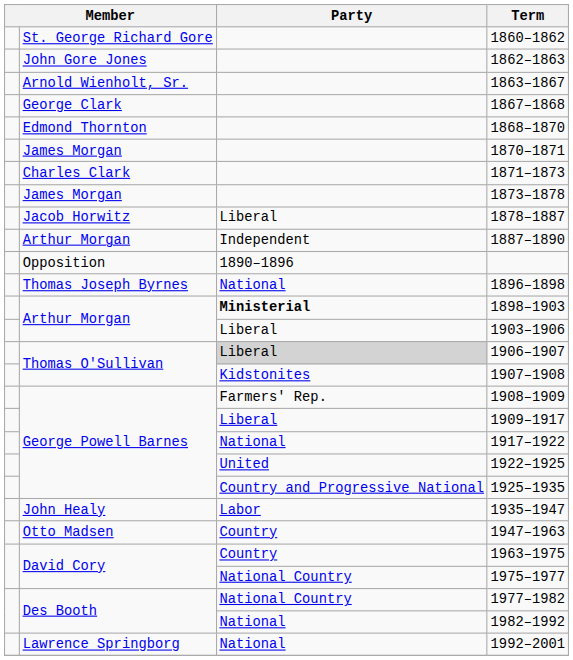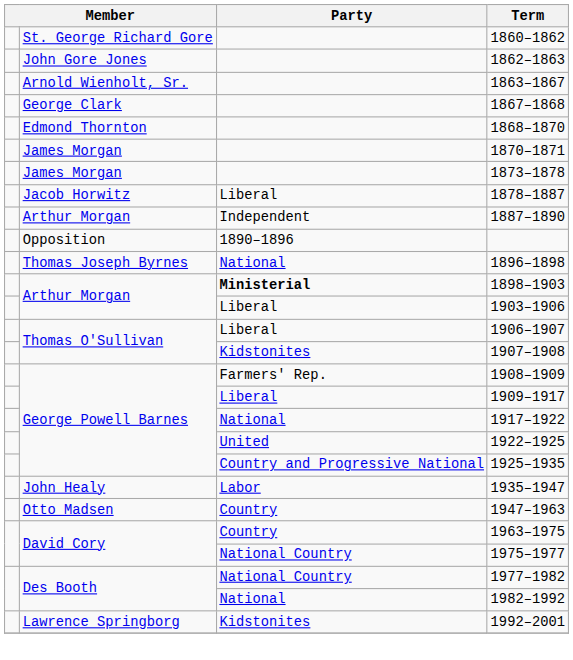- row: Charles Clark | 1871–1873
1906–1907 | Party: lightgrey background -> no background
1992–2001 | Party: National -> Kidstonites
